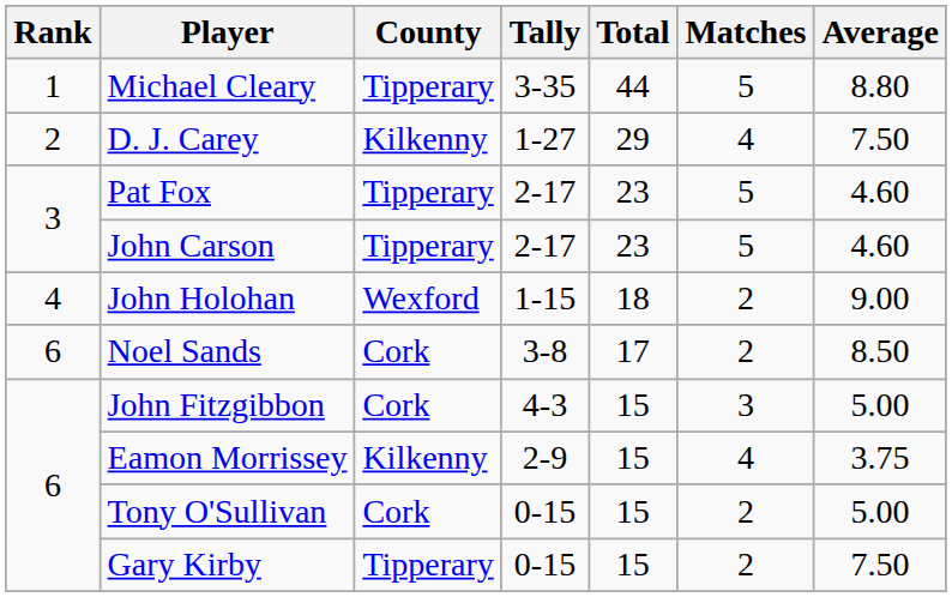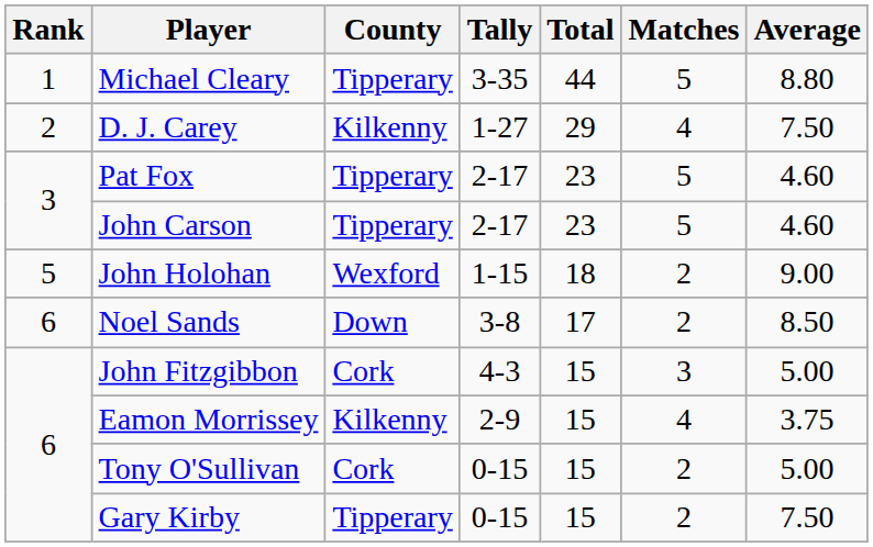John Holohan | Rank: 4 -> 5
Noel Sands | County: Cork -> Down
